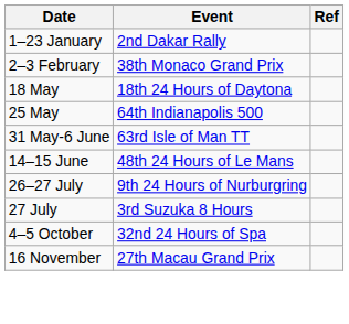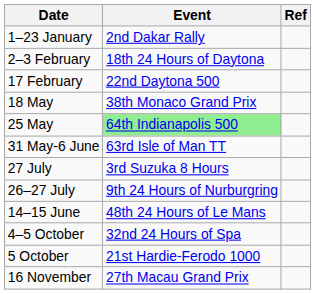2–3 February | Event: 38th Monaco Grand Prix -> 18th 24 Hours of Daytona
+ row: 17 February | 22nd Daytona 500
18 May | Event: 18th 24 Hours of Daytona -> 38th Monaco Grand Prix
25 May | Event: no background -> lightgreen background
rows swapped: 14–15 June <-> 27 July
+ row: 5 October | 21st Hardie-Ferodo 1000
